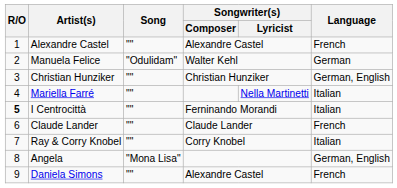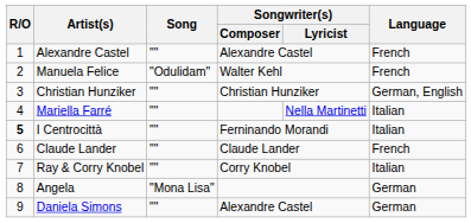Manuela Felice | Language: German -> French
Angela | Language: German, English -> German
Daniela Simons | Language: French -> German
